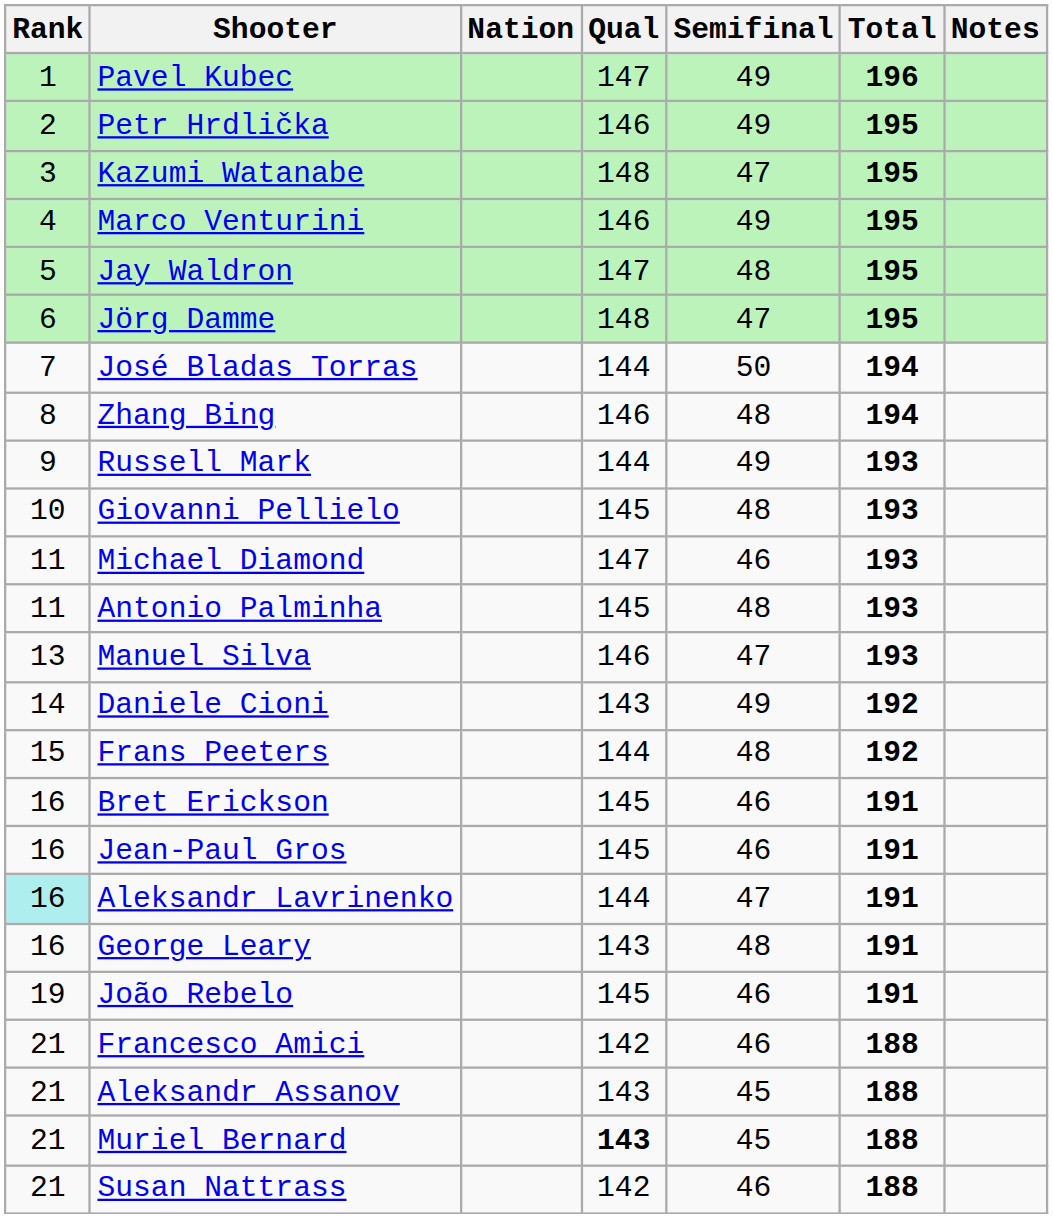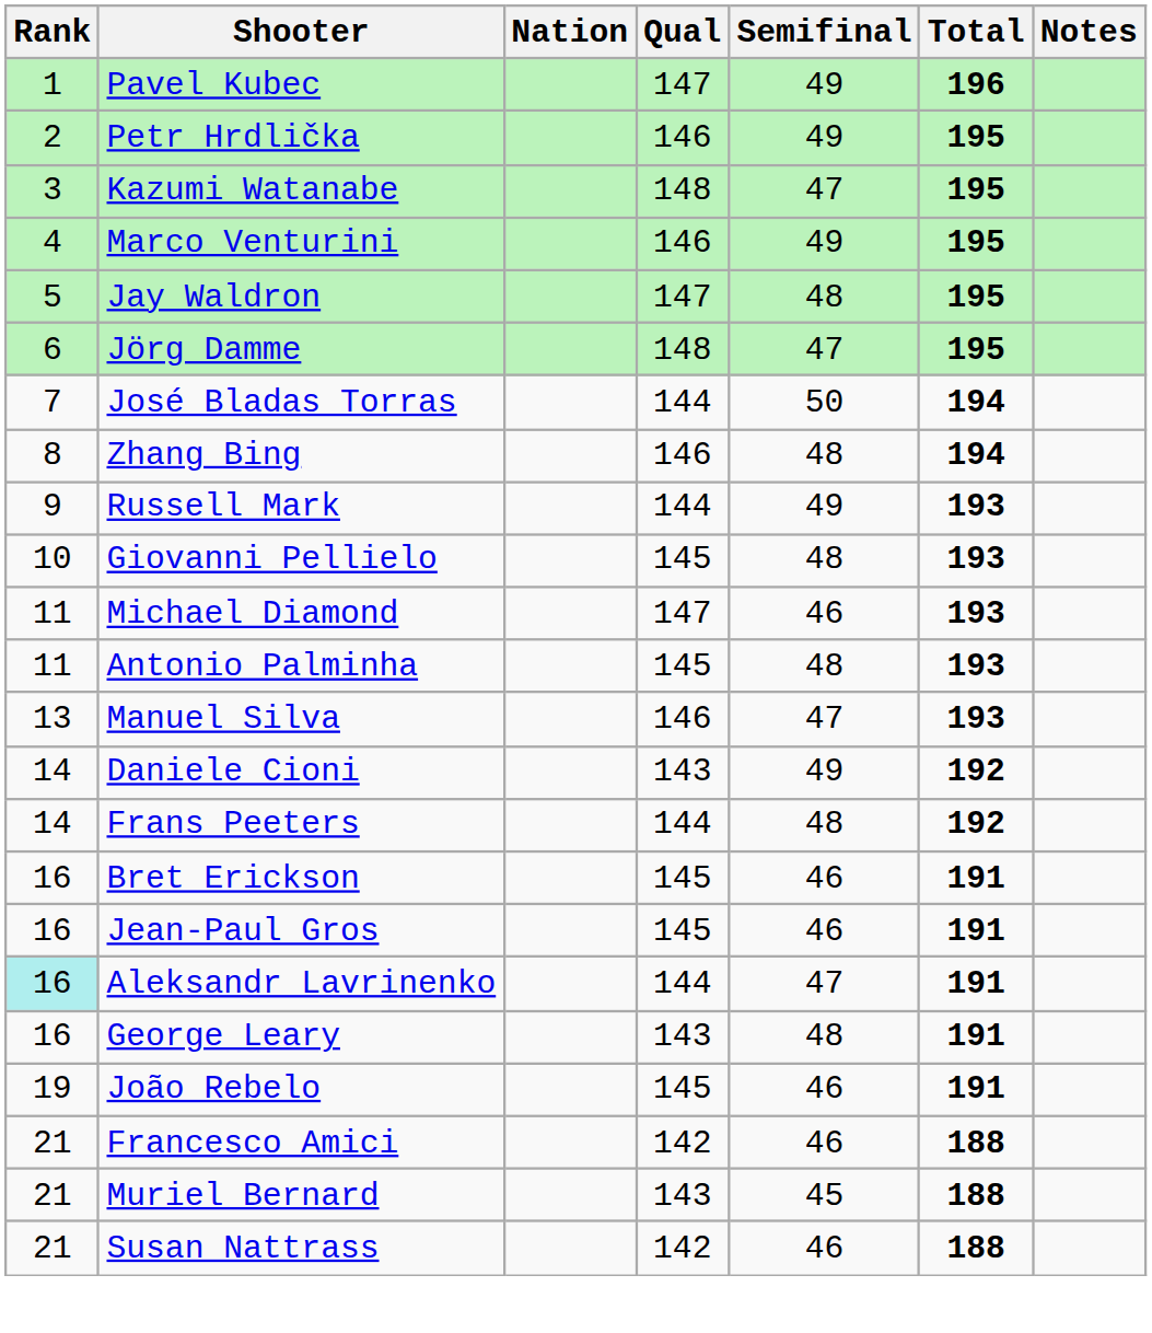Frans Peeters | Rank: 15 -> 14
- row: 21 | Aleksandr Assanov | 143 | 45 | 188
Muriel Bernard | Qual: bold -> normal
